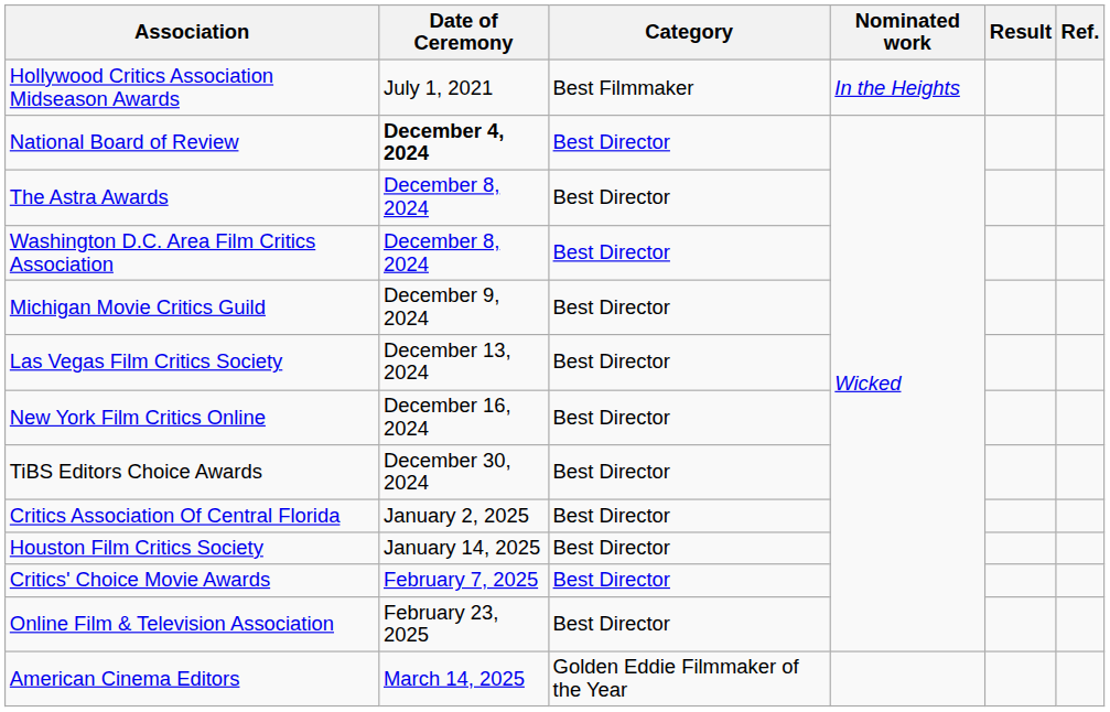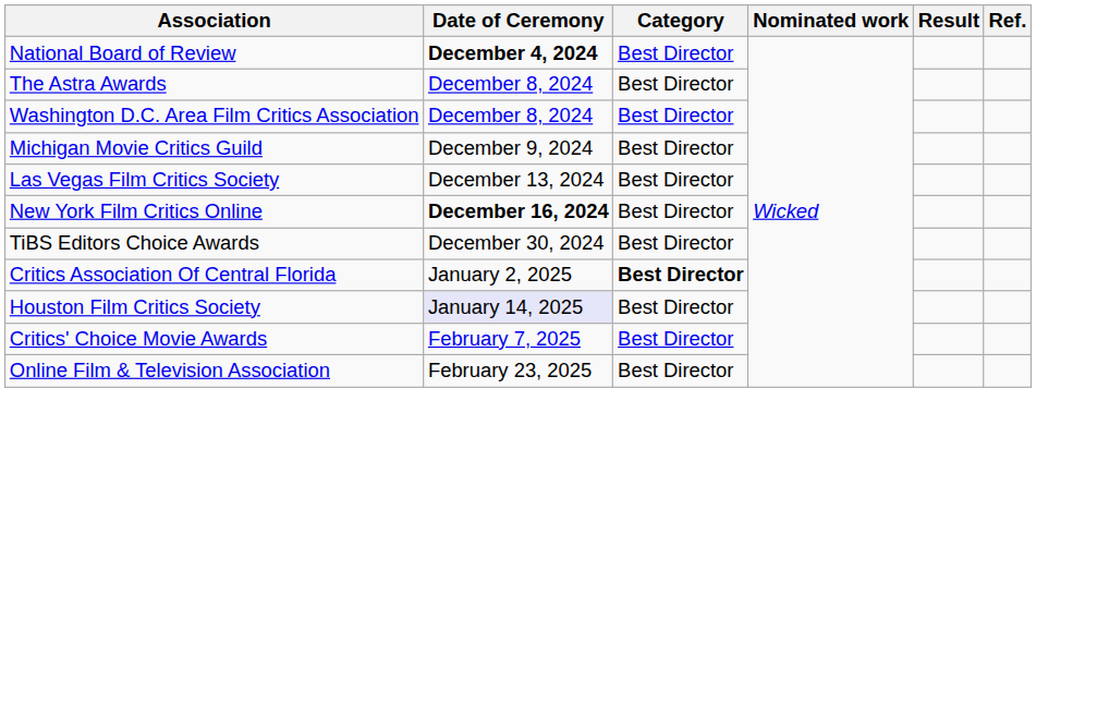- row: Hollywood Critics Association Midseason Awards | July 1, 2021 | Best Filmmaker | In the Heights
New York Film Critics Online | Date of Ceremony: normal -> bold
Critics Association Of Central Florida | Category: normal -> bold
Houston Film Critics Society | Date of Ceremony: no background -> lavender background
- row: American Cinema Editors | March 14, 2025 | Golden Eddie Filmmaker of the Year
